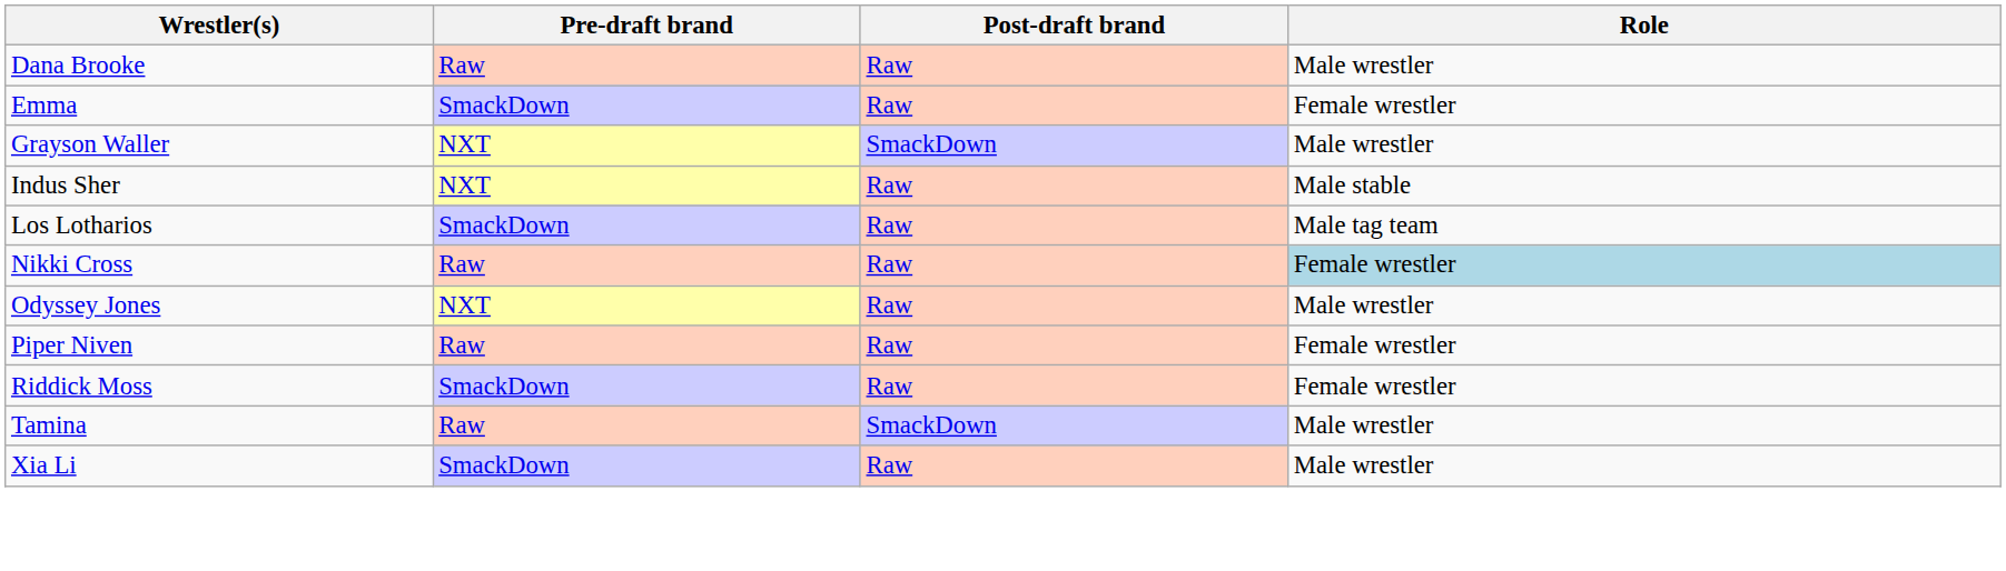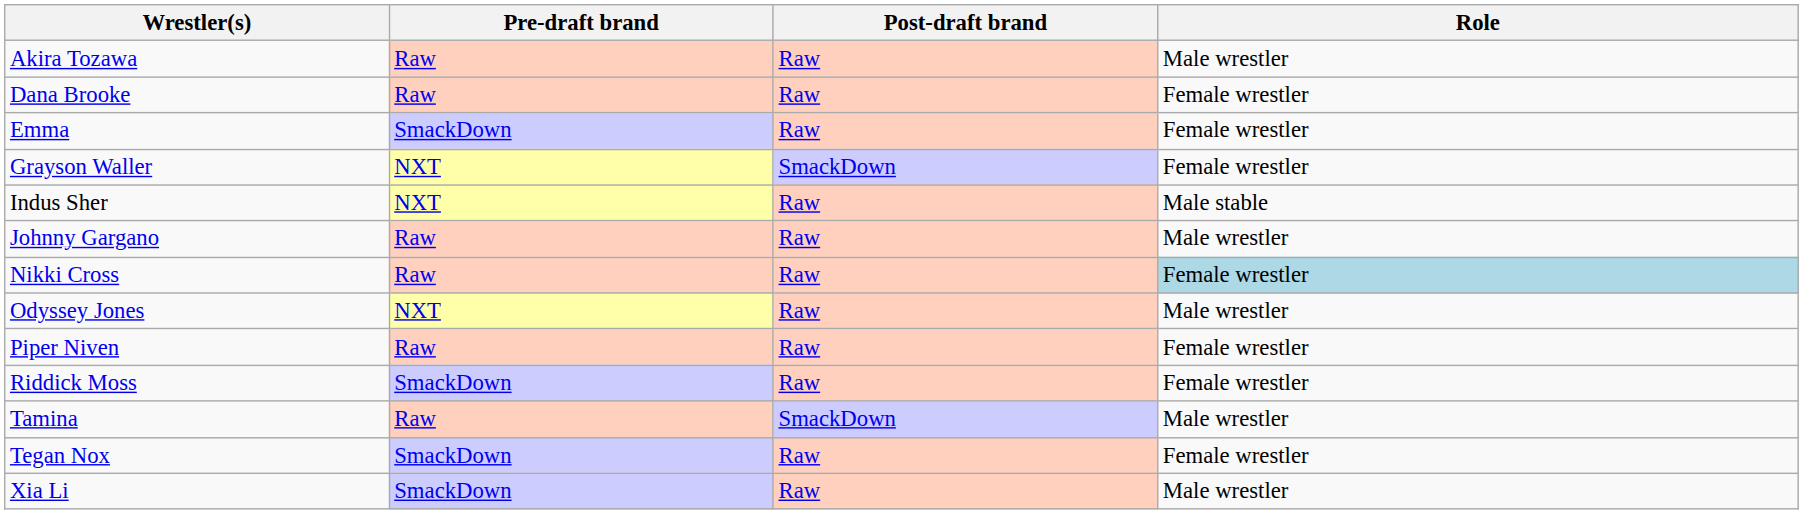+ row: Akira Tozawa | Raw | Raw | Male wrestler
Dana Brooke | Role: Male wrestler -> Female wrestler
Grayson Waller | Role: Male wrestler -> Female wrestler
+ row: Johnny Gargano | Raw | Raw | Male wrestler
- row: Los Lotharios | SmackDown | Raw | Male tag team
+ row: Tegan Nox | SmackDown | Raw | Female wrestler
